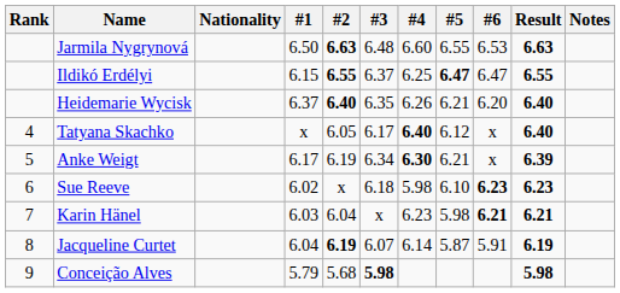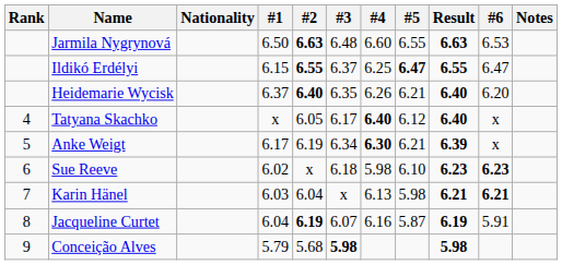columns swapped: #6 <-> Result
Karin Hänel | #4: 6.23 -> 6.13
Jacqueline Curtet | #4: 6.14 -> 6.16
